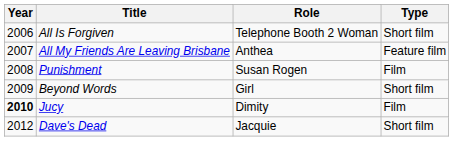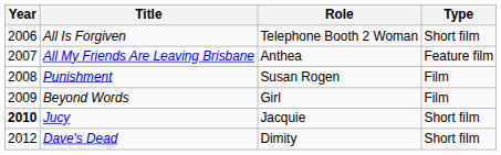Beyond Words | Type: Short film -> Film
Jucy | Role: Dimity -> Jacquie
Jucy | Type: Film -> Short film
Dave's Dead | Role: Jacquie -> Dimity
